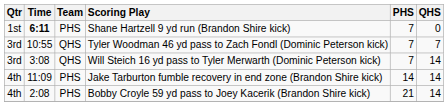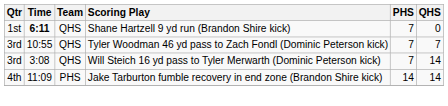Shane Hartzell 9 yd run (Brandon Shire kick) | Team: PHS -> QHS
- row: 4th | 2:08 | PHS | Bobby Croyle 59 yd pass to Joey Kacerik (Brandon Shire kick) | 21 | 14
